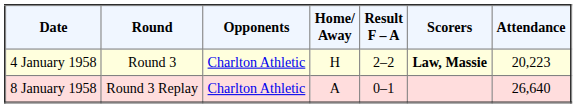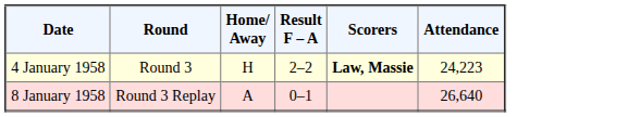- column: Opponents | Charlton Athletic | Charlton Athletic
4 January 1958 | Attendance: 20,223 -> 24,223
